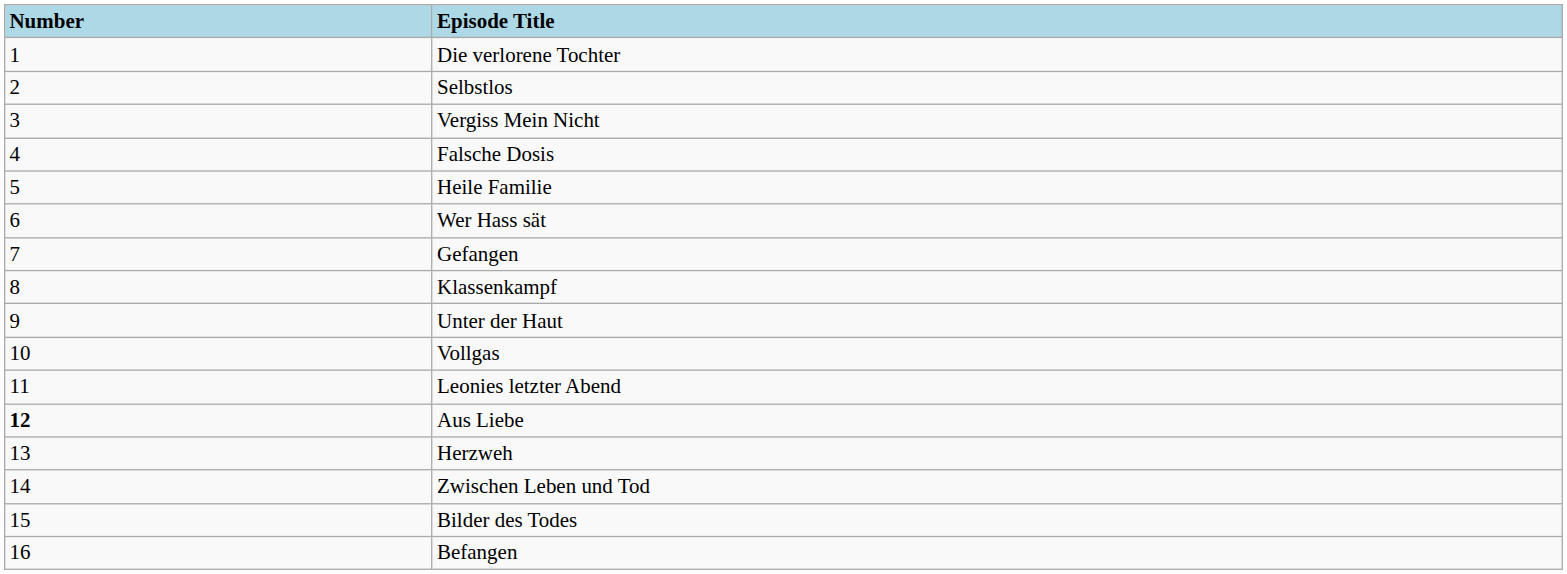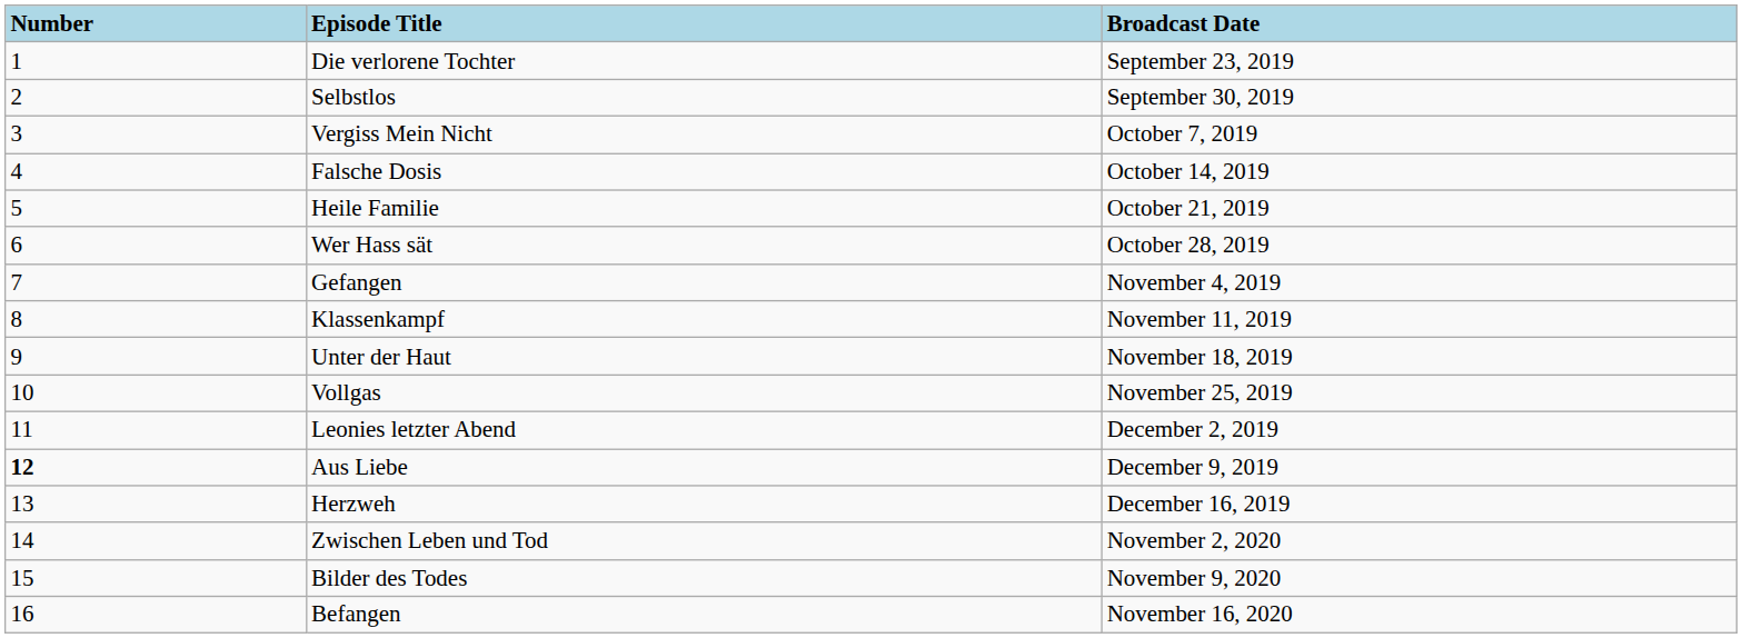+ column: Broadcast Date | September 23, 2019 | September 30, 2019 | October 7, 2019 | October 14, 2019 | October 21, 2019 | October 28, 2019 | November 4, 2019 | November 11, 2019 | November 18, 2019 | November 25, 2019 | December 2, 2019 | December 9, 2019 | December 16, 2019 | November 2, 2020 | November 9, 2020 | November 16, 2020
